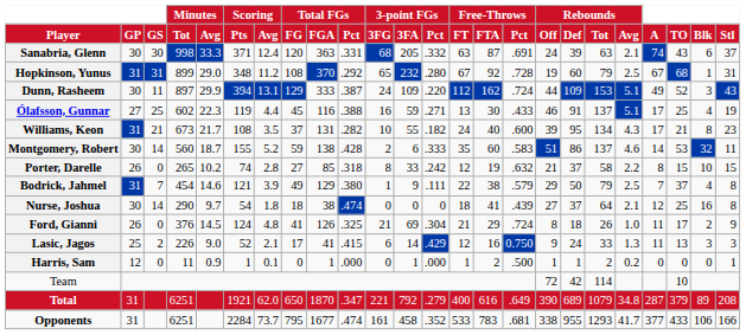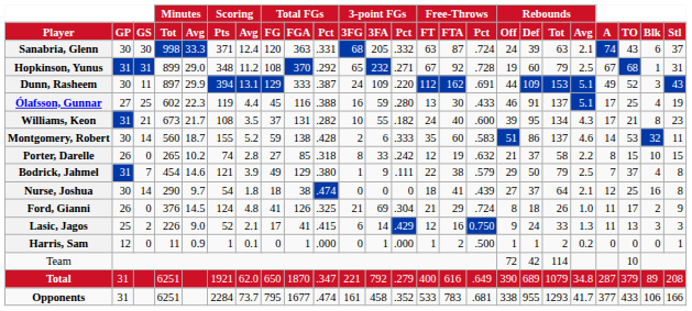Sanabria, Glenn | Free-Throws / Pct: .691 -> .724
Hopkinson, Yunus | 3-point FGs / Pct: .280 -> .271
Dunn, Rasheem | Free-Throws / Pct: .724 -> .691
Ólafsson, Gunnar | 3-point FGs / Pct: .271 -> .280
